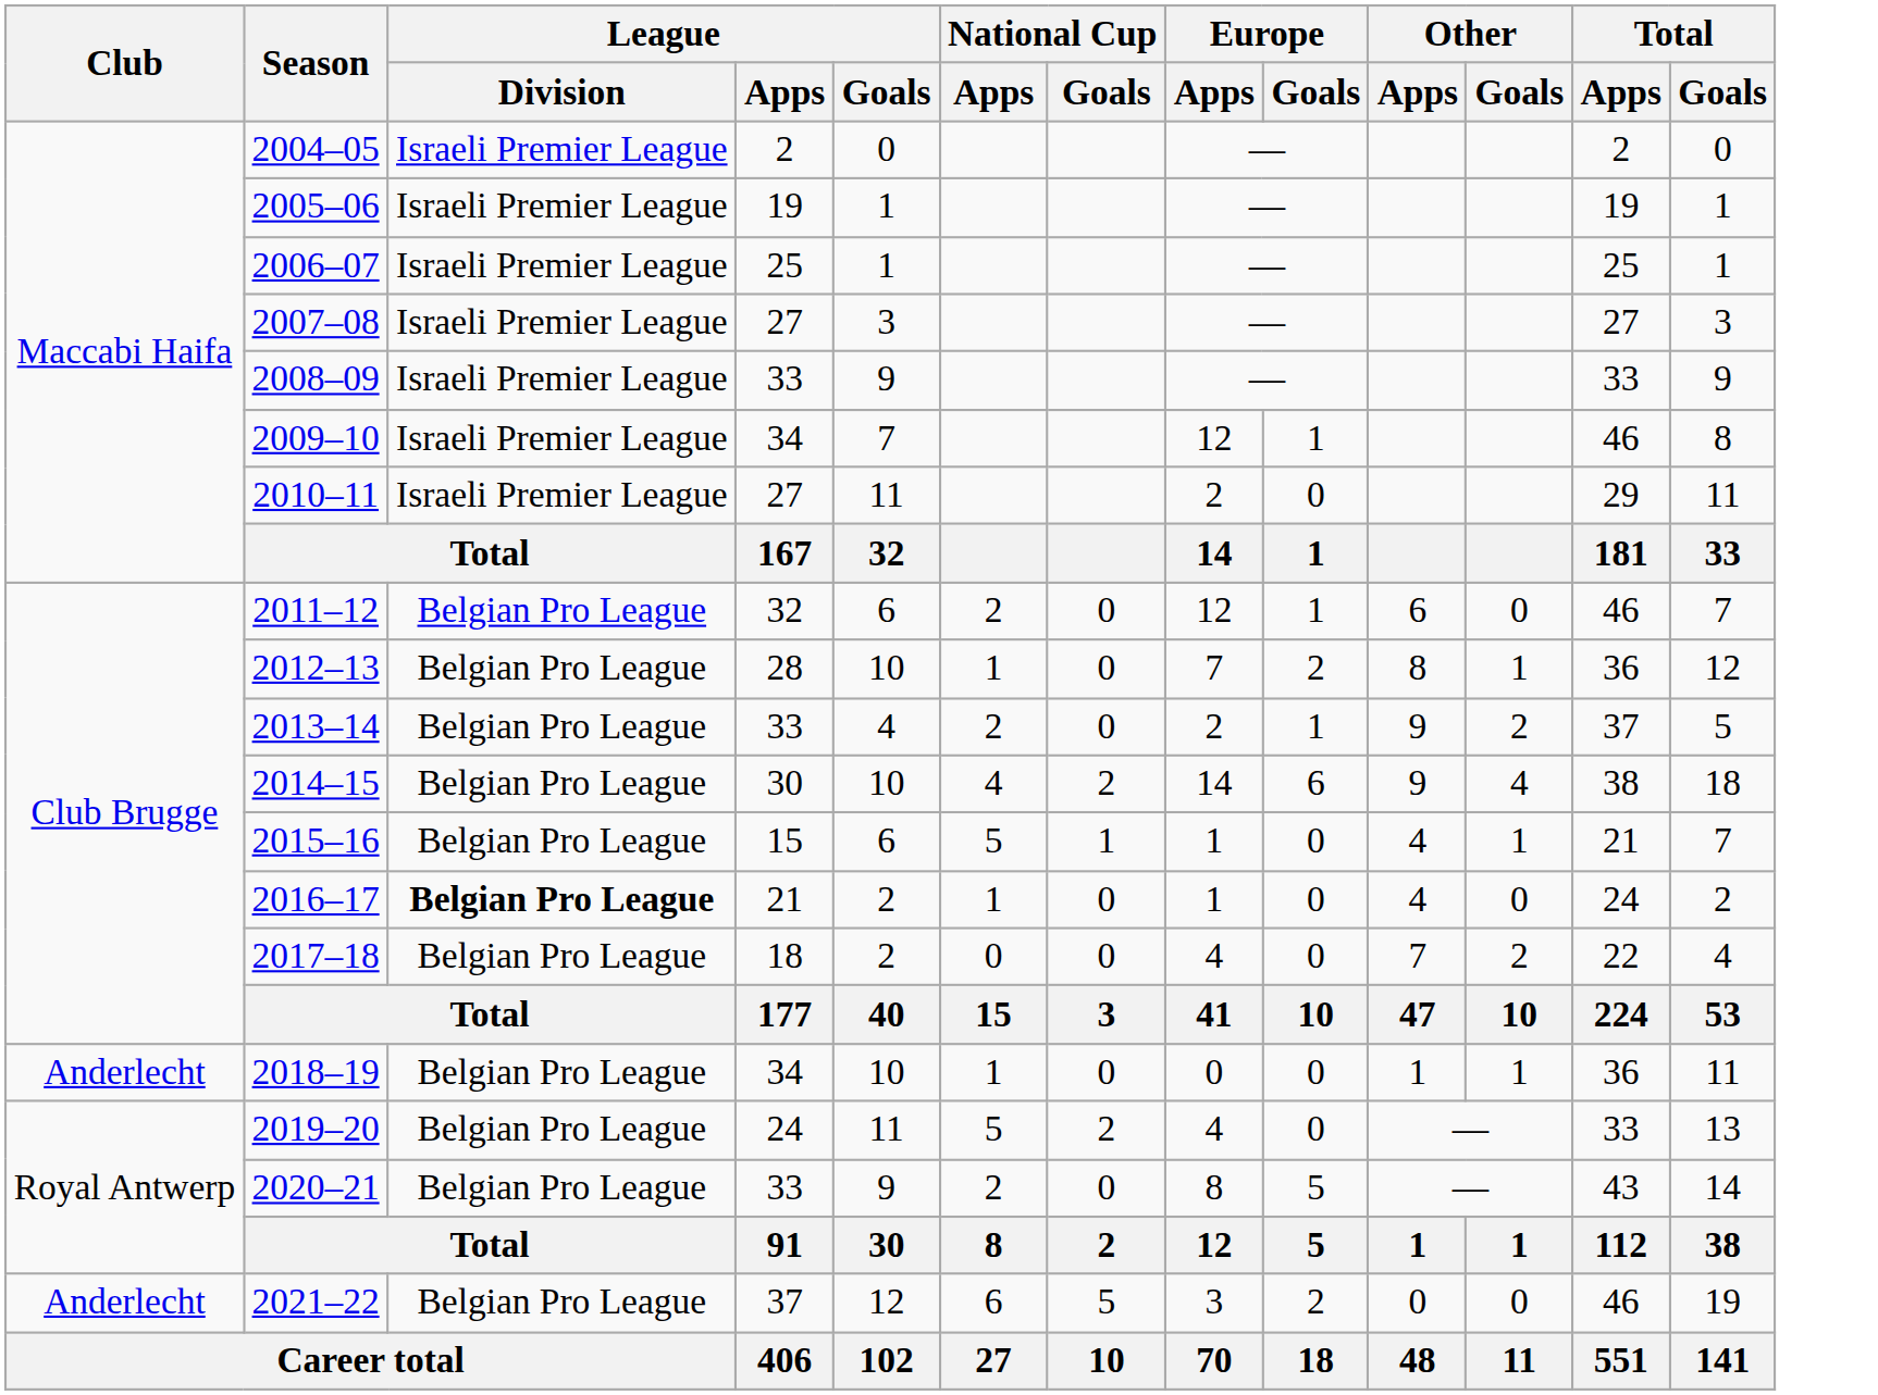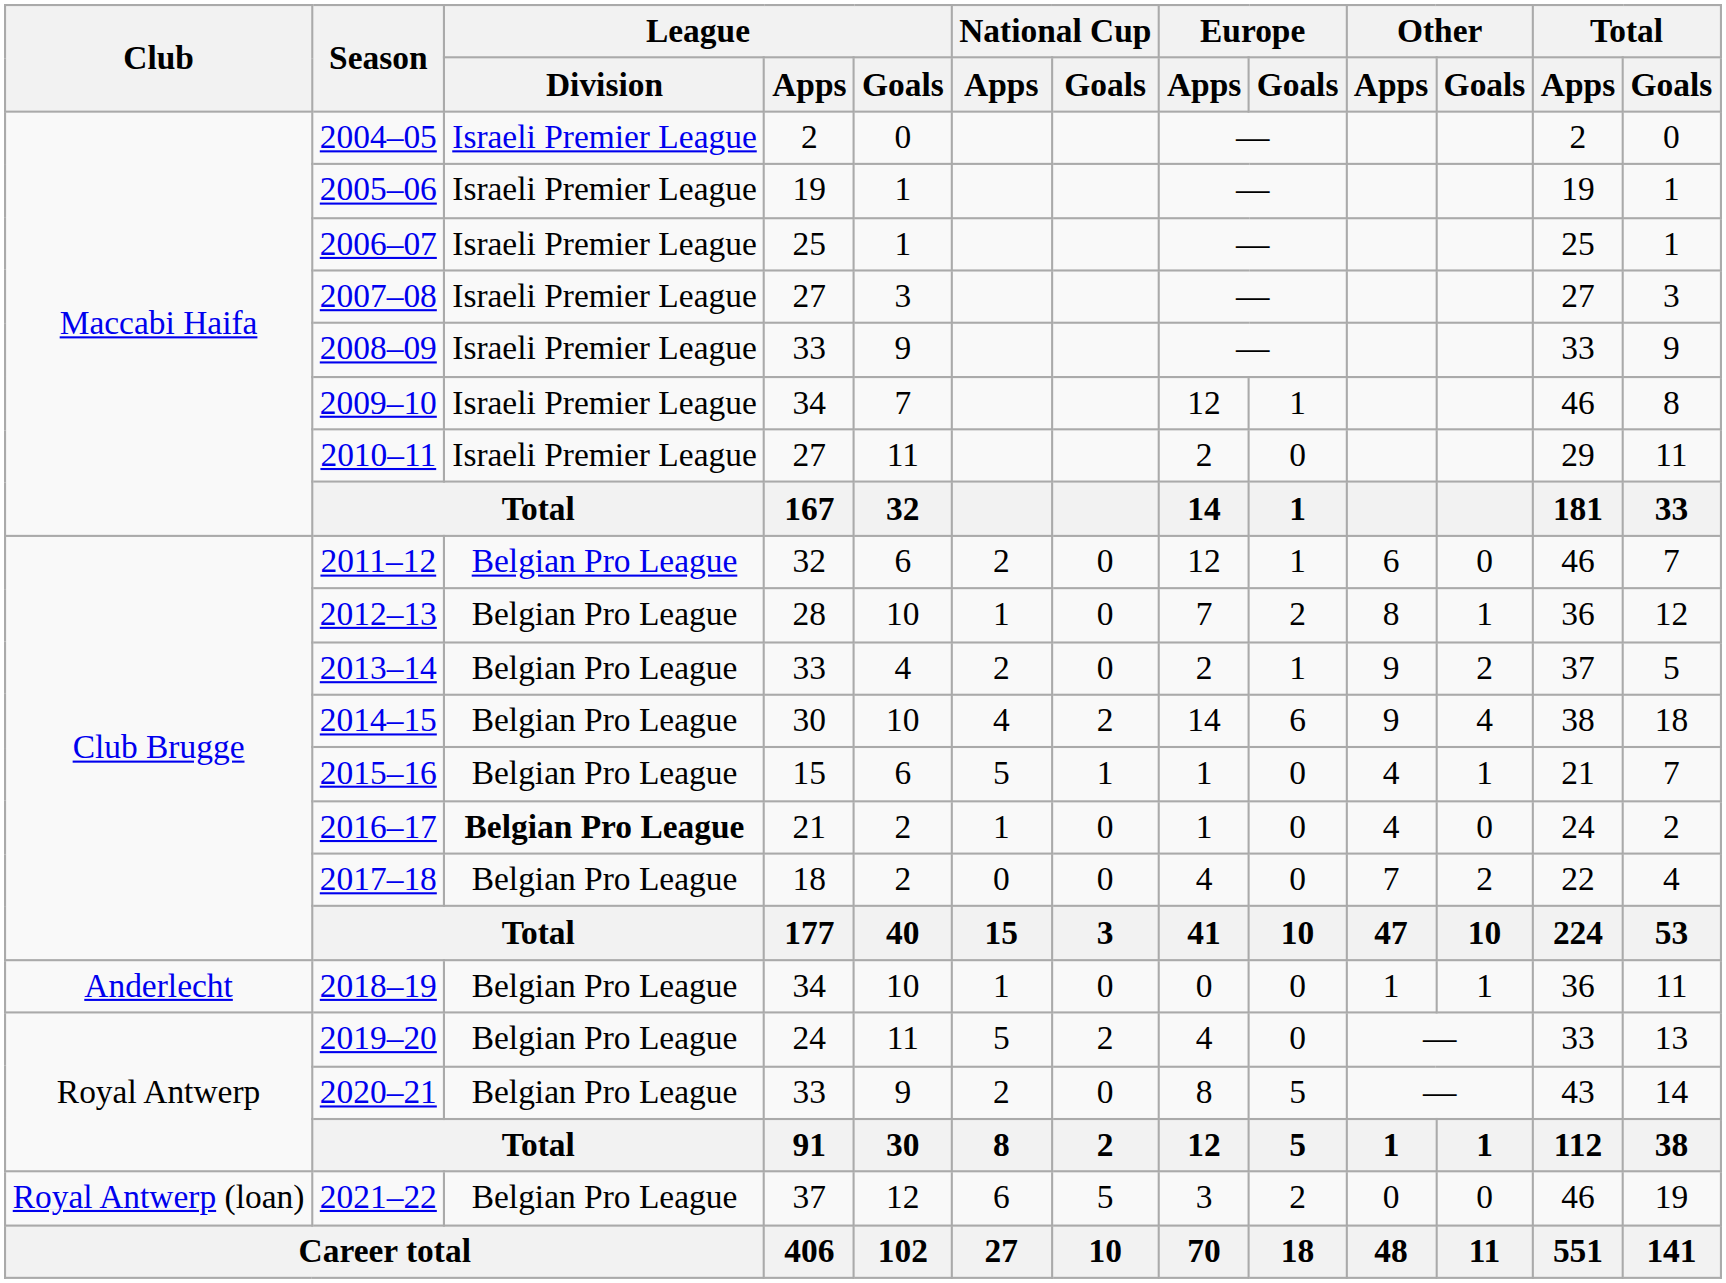2021–22 | Club: Anderlecht -> Royal Antwerp (loan)
